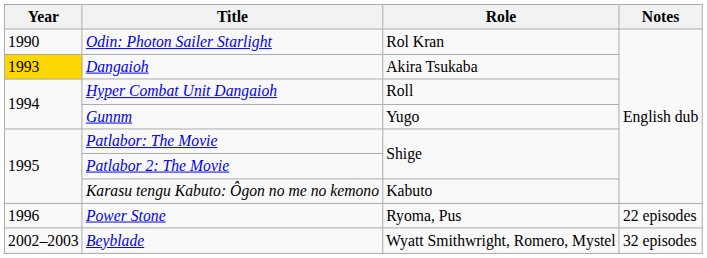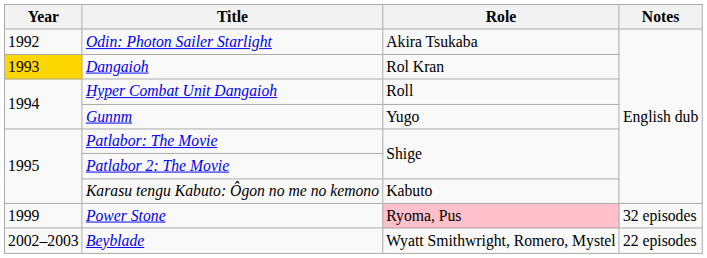Odin: Photon Sailer Starlight | Year: 1990 -> 1992
Odin: Photon Sailer Starlight | Role: Rol Kran -> Akira Tsukaba
Dangaioh | Role: Akira Tsukaba -> Rol Kran
Power Stone | Year: 1996 -> 1999
Power Stone | Role: no background -> pink background
Power Stone | Notes: 22 episodes -> 32 episodes
Beyblade | Notes: 32 episodes -> 22 episodes
